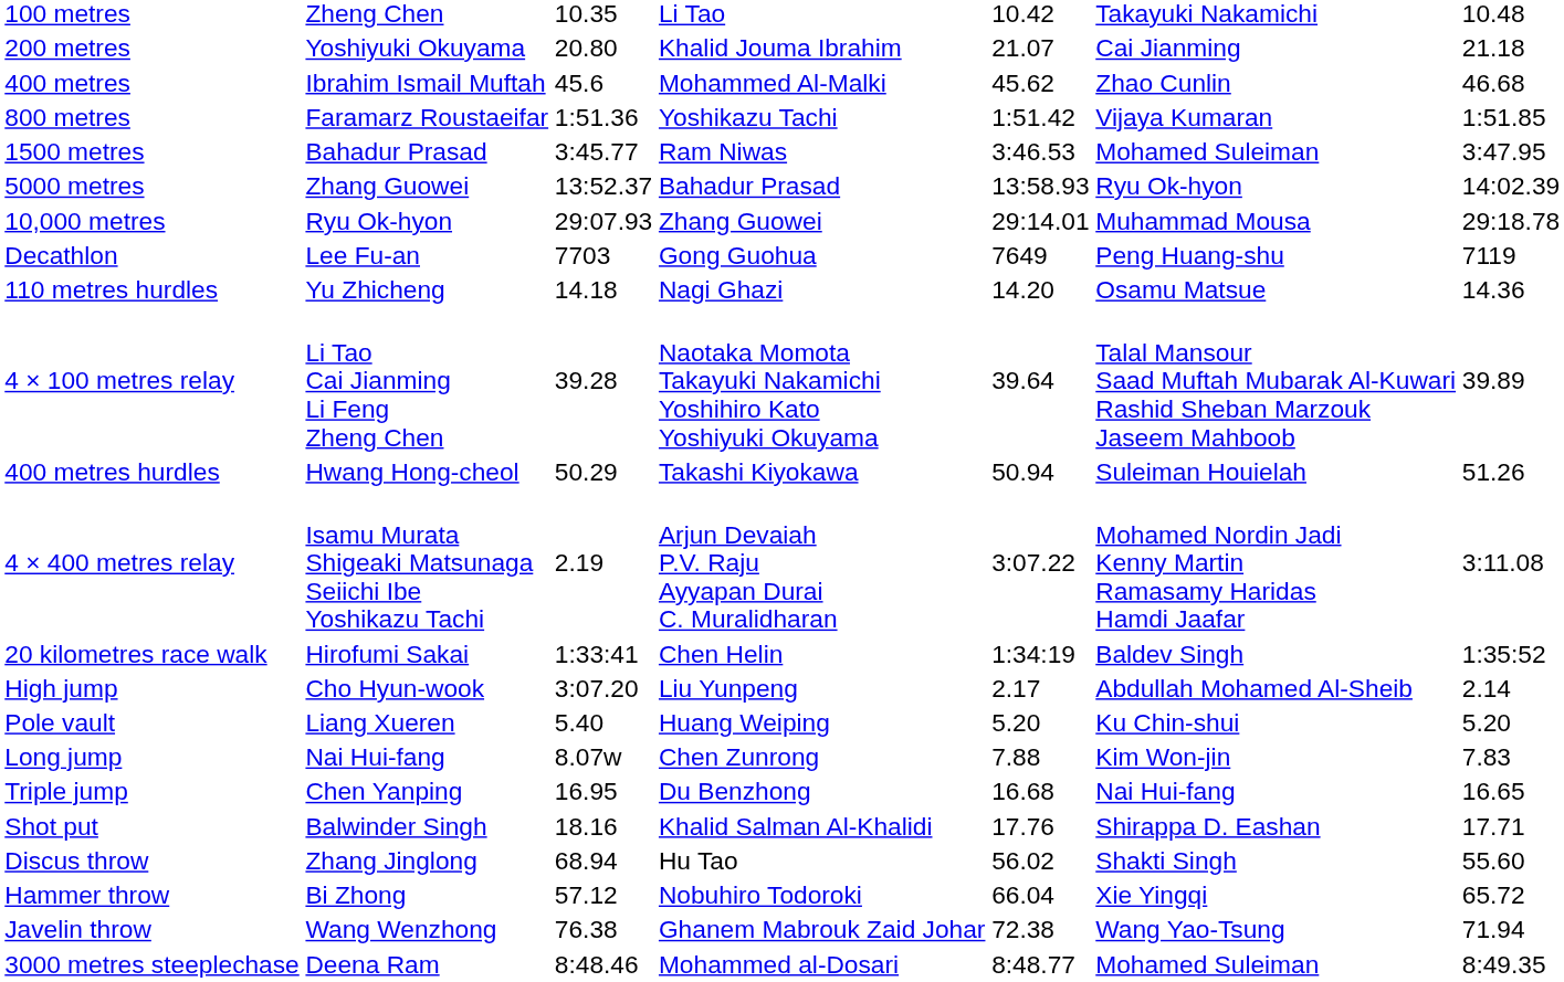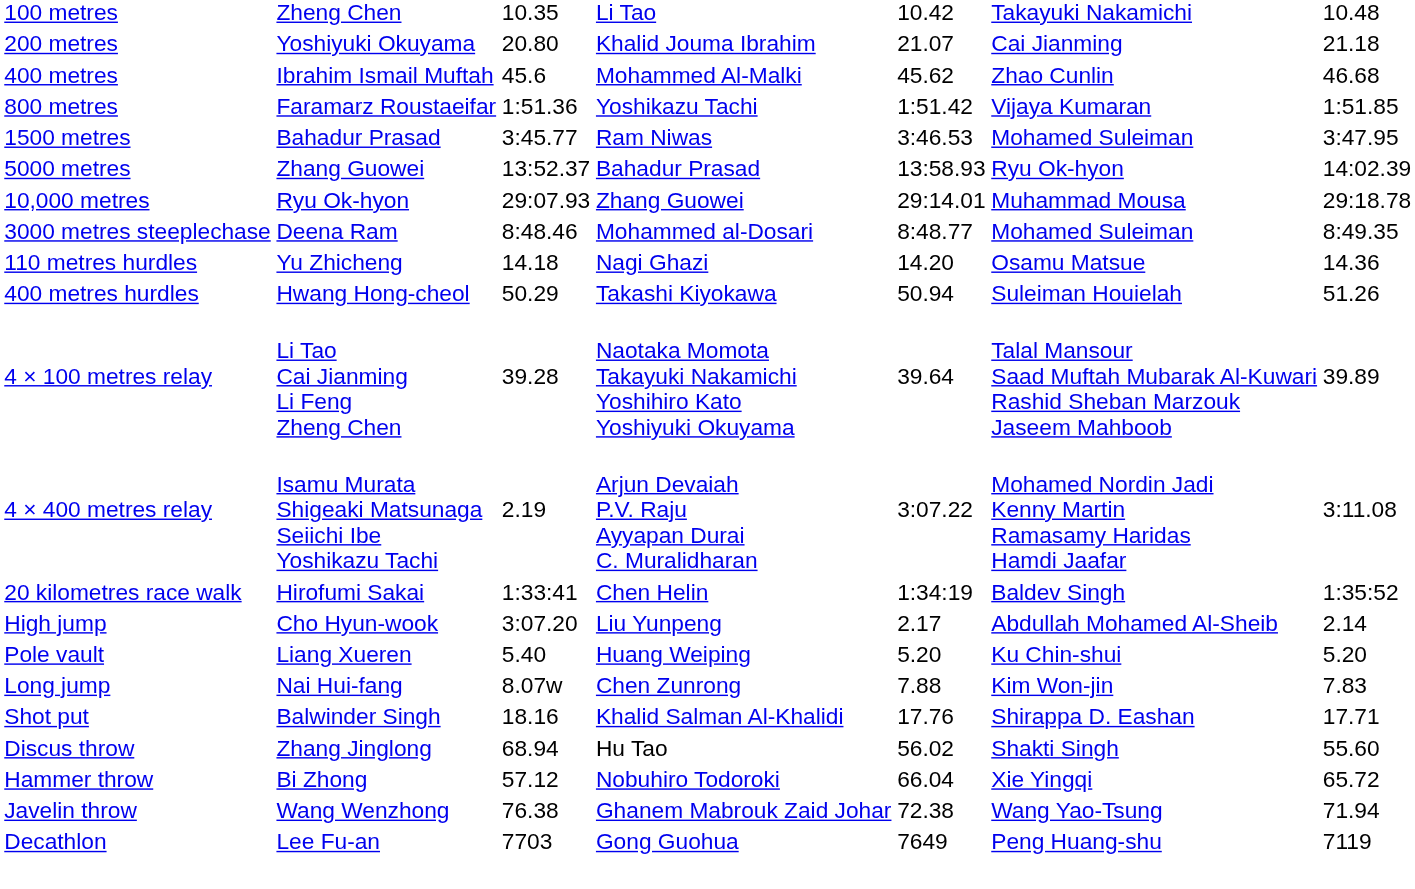rows swapped: 3000 metres steeplechase <-> Decathlon
rows swapped: 400 metres hurdles <-> 4 × 100 metres relay
- row: Triple jump | Chen Yanping | 16.95 | Du Benzhong | 16.68 | Nai Hui-fang | 16.65
